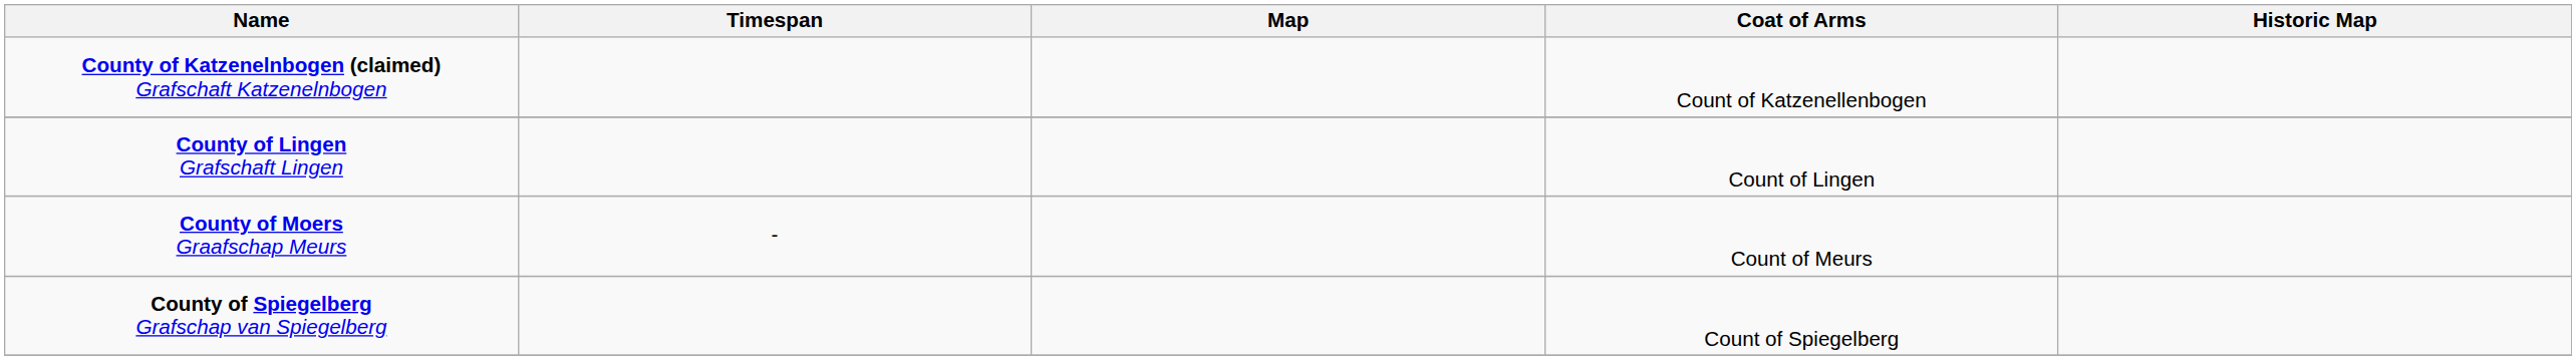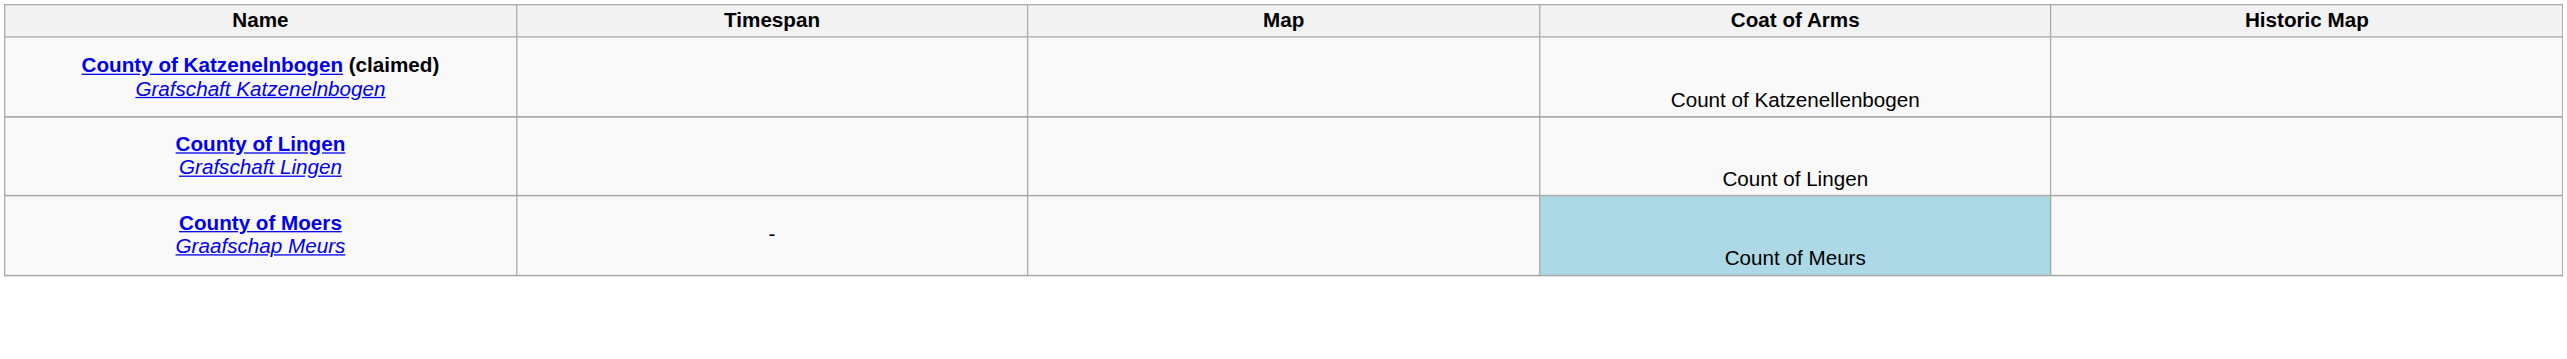County of Moers Graafschap Meurs | Coat of Arms: no background -> lightblue background
- row: County of Spiegelberg Grafschap van Spiegelberg | Count of Spiegelberg
